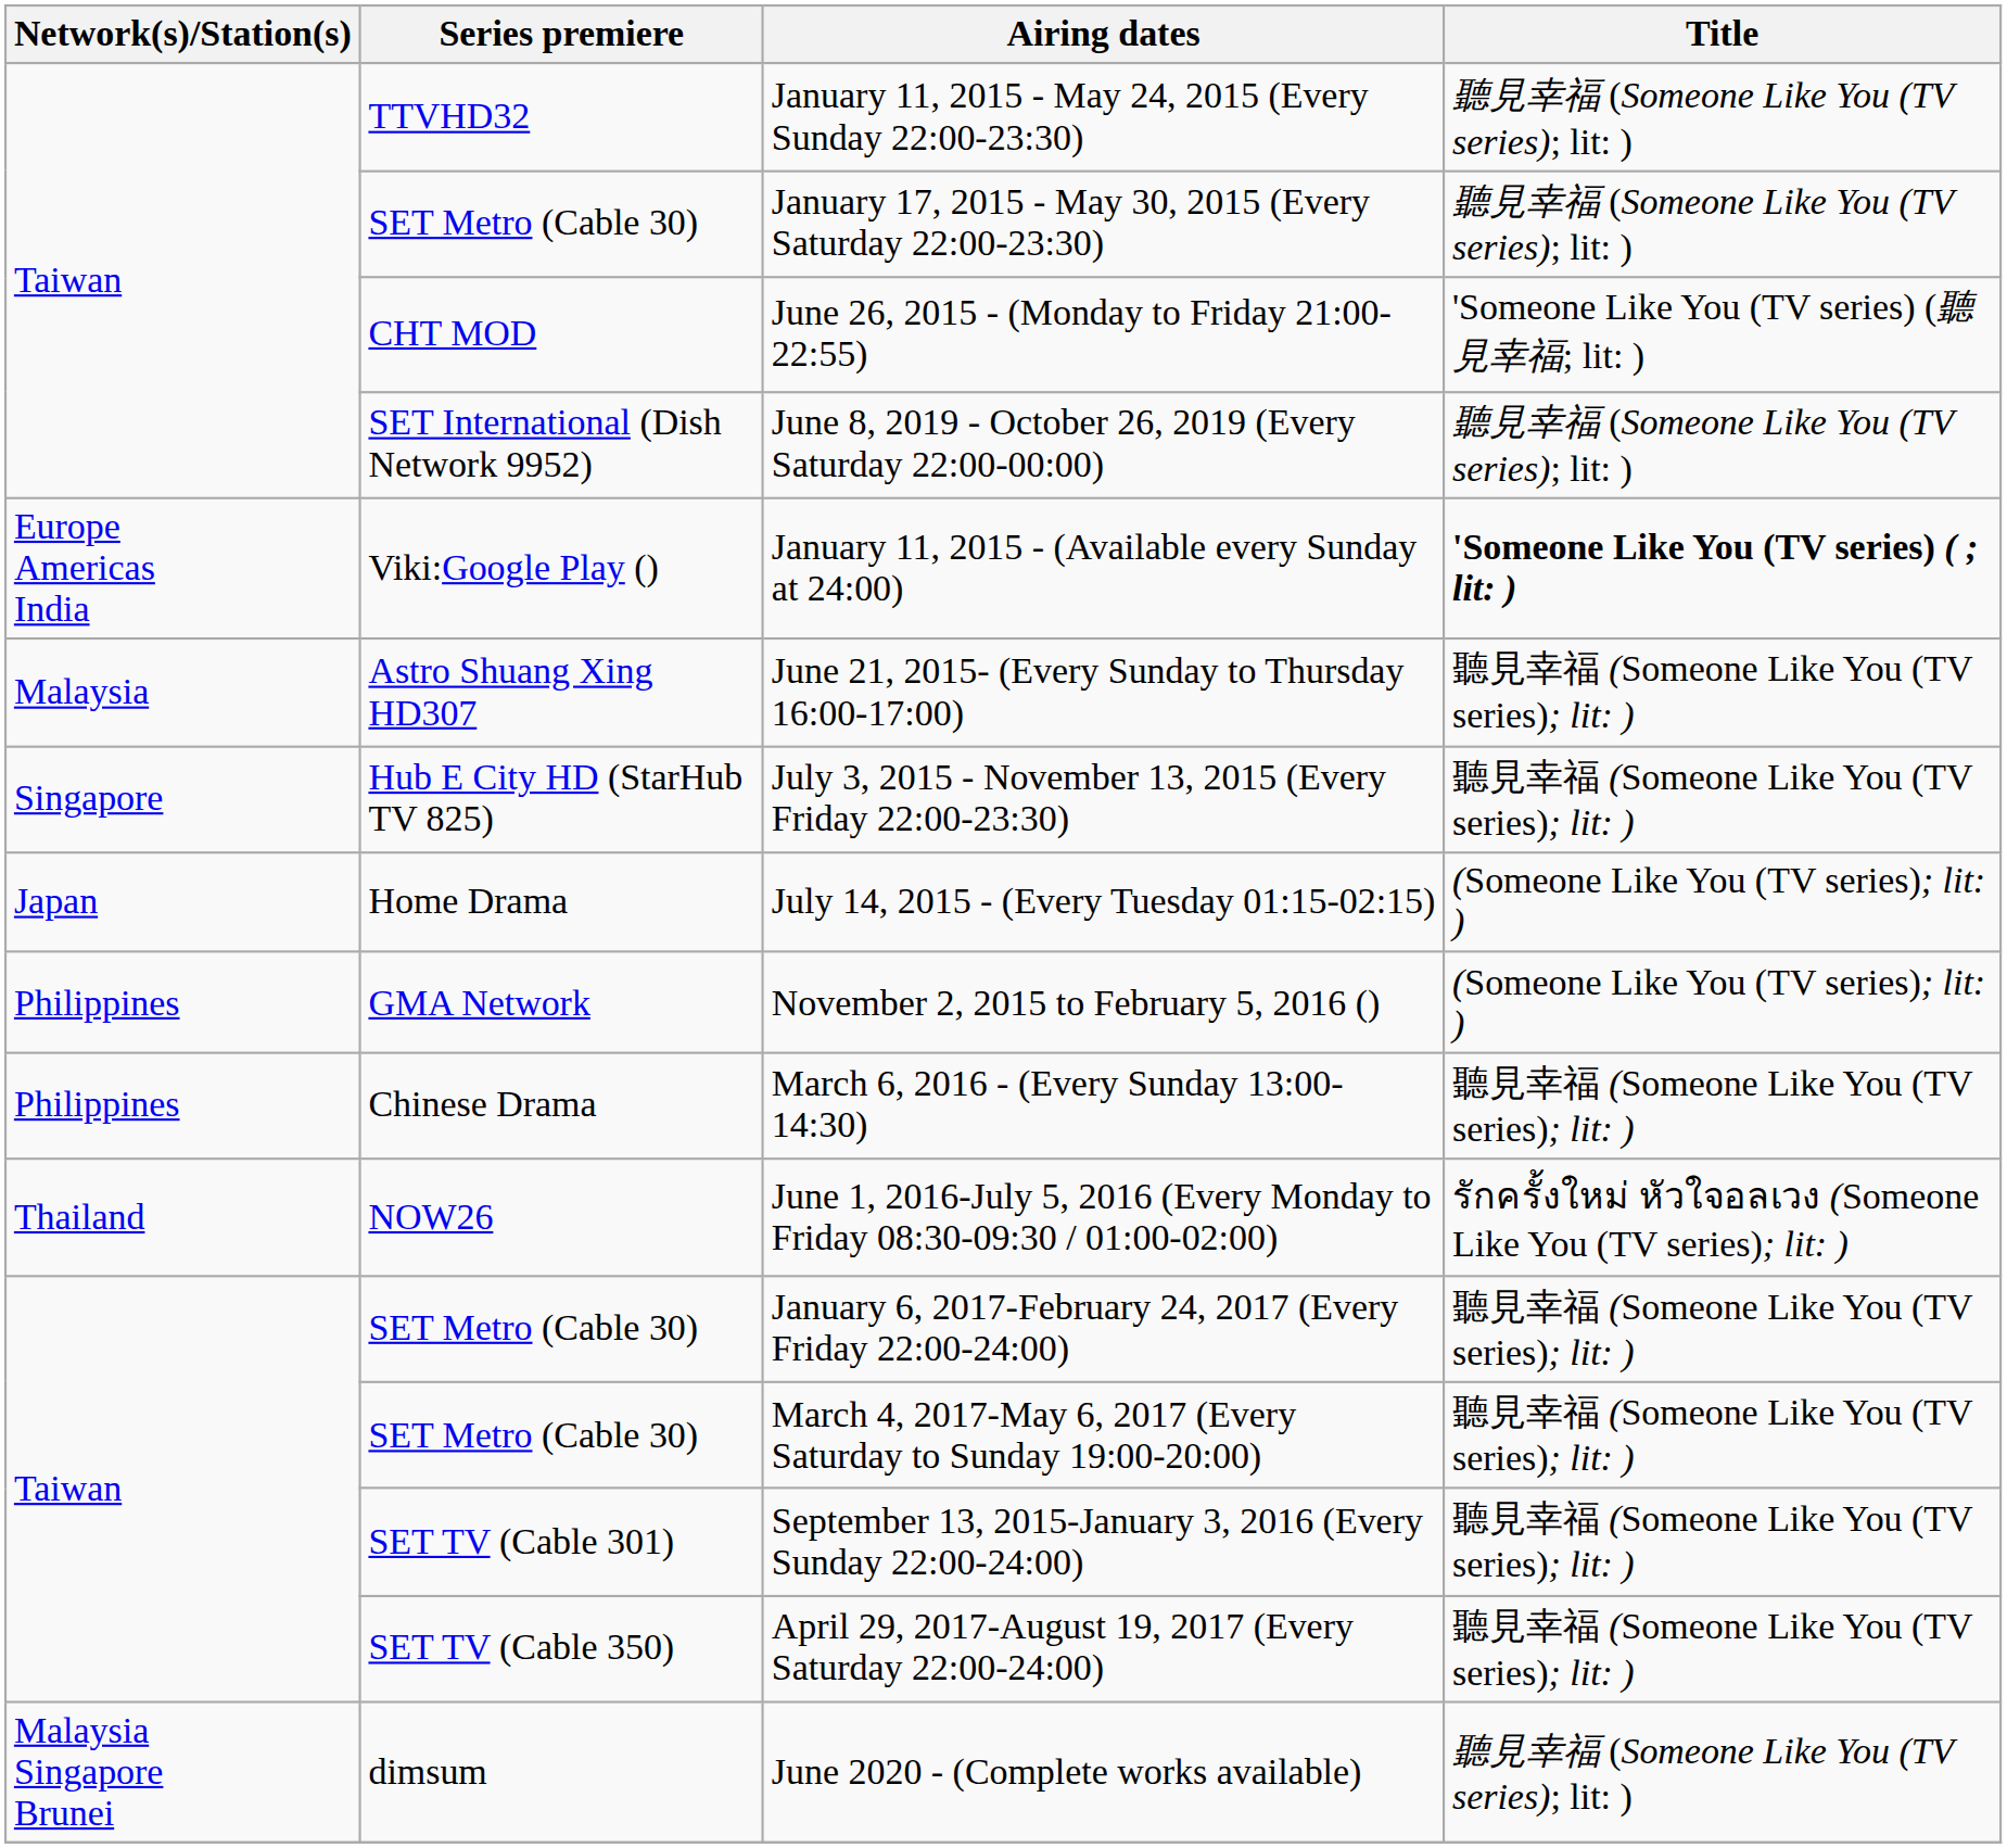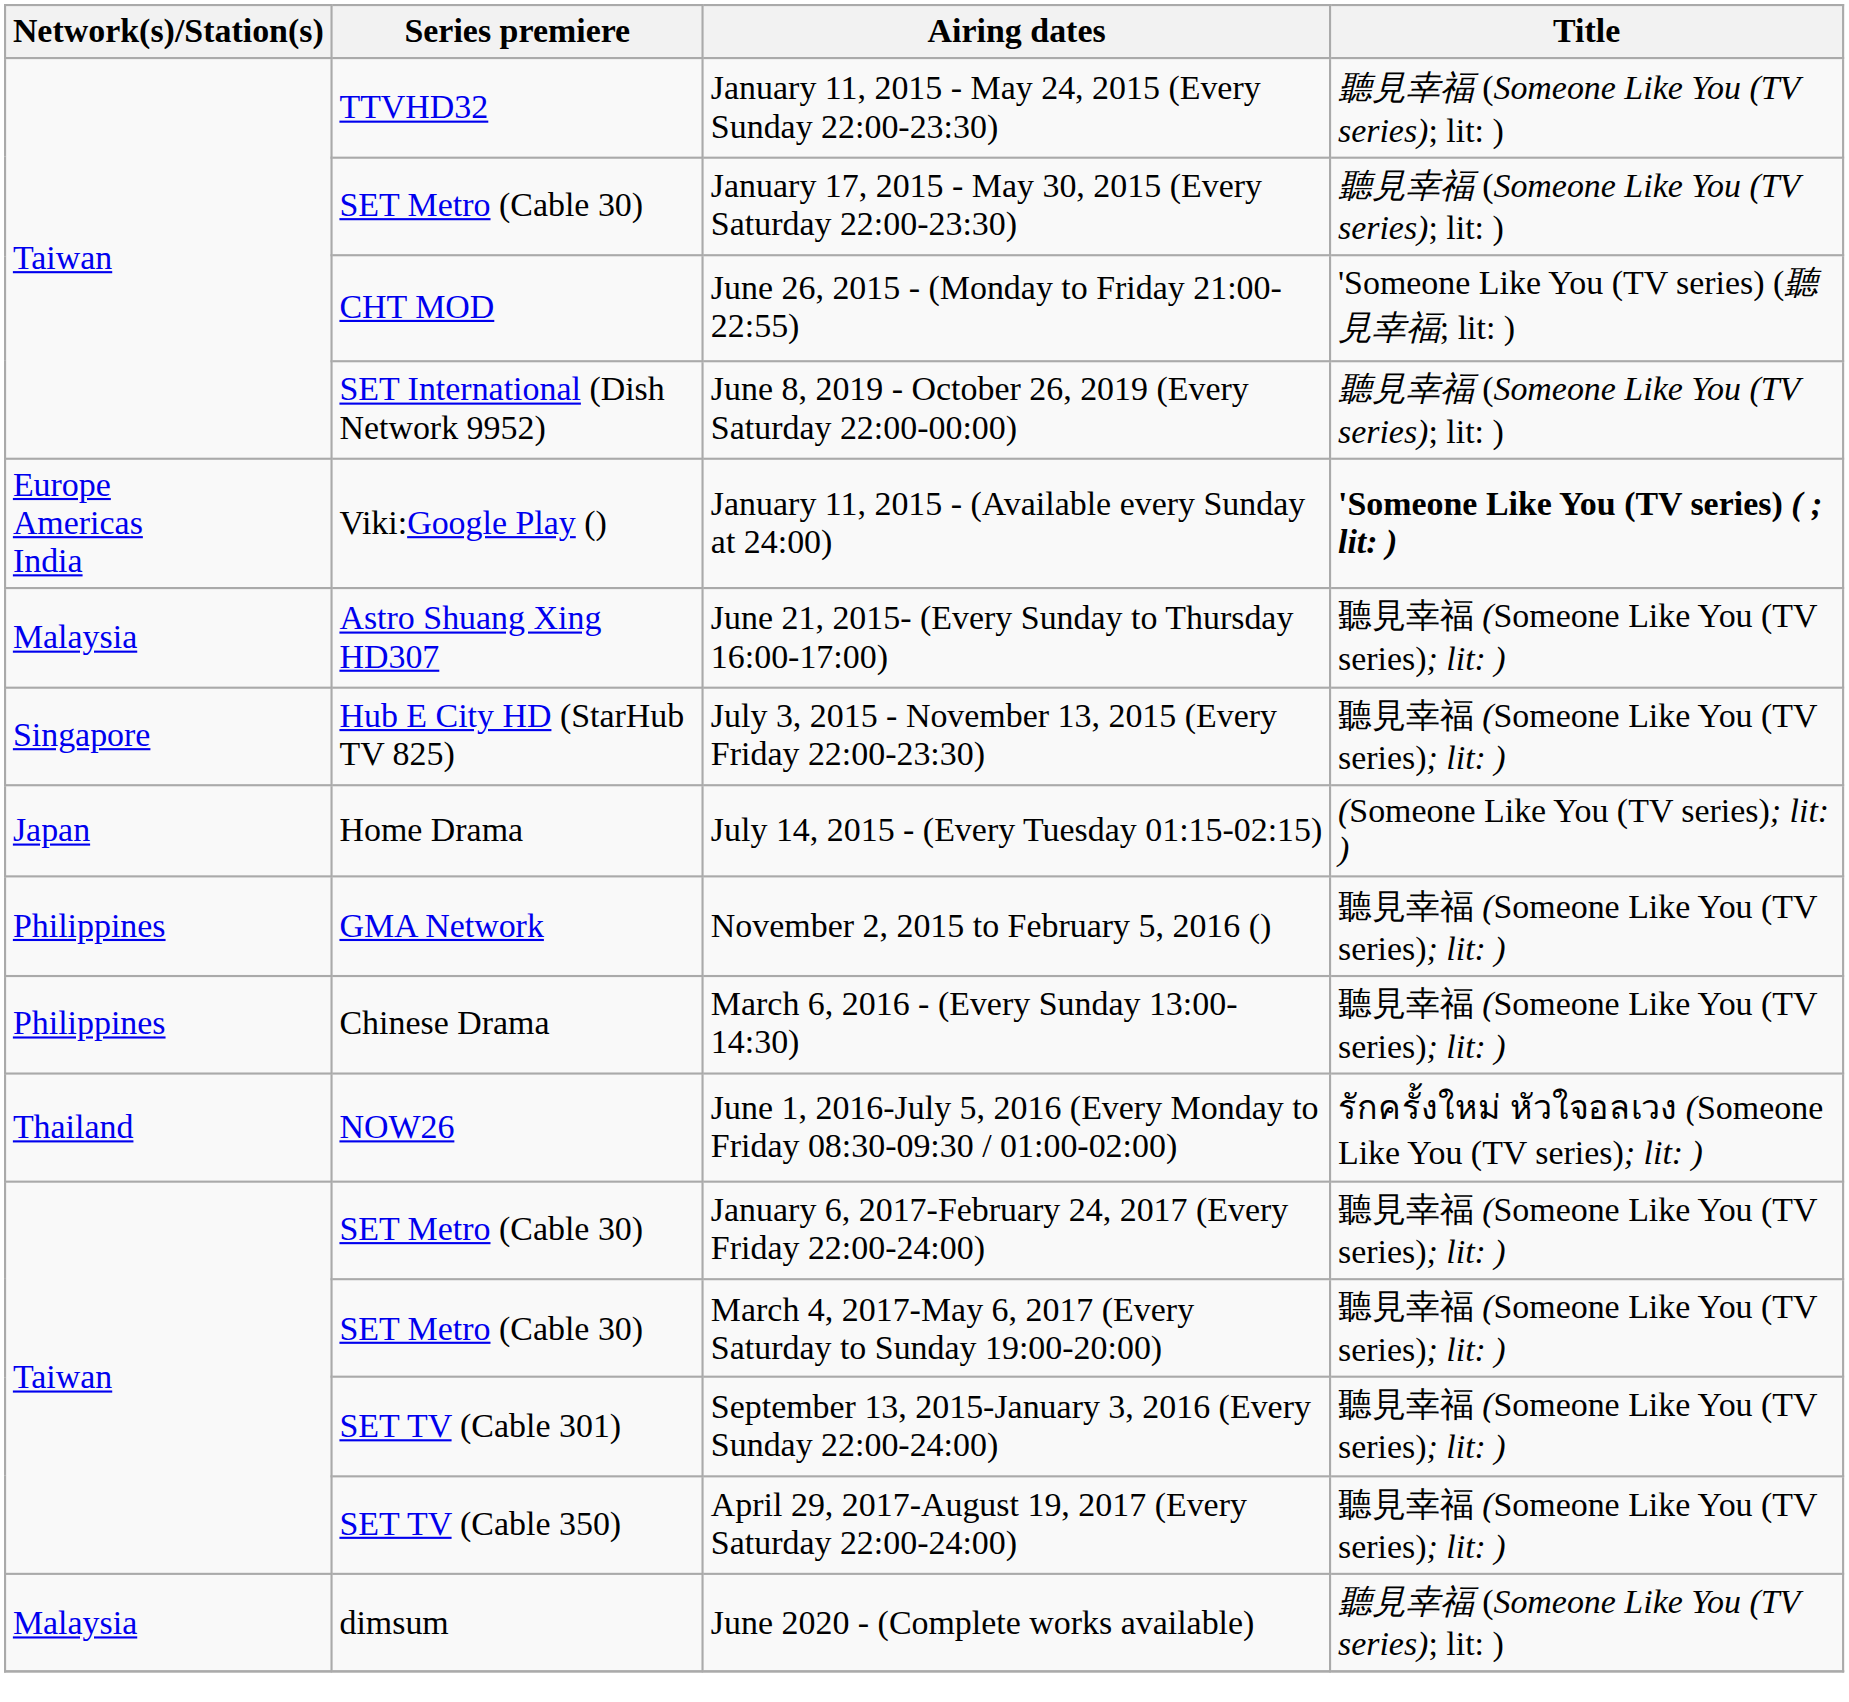November 2, 2015 to February 5, 2016 () | Title: (Someone Like You (TV series); lit: ) -> 聽見幸福 (Someone Like You (TV series); lit: )
June 2020 - (Complete works available) | Network(s)/Station(s): Malaysia Singapore Brunei -> Malaysia
